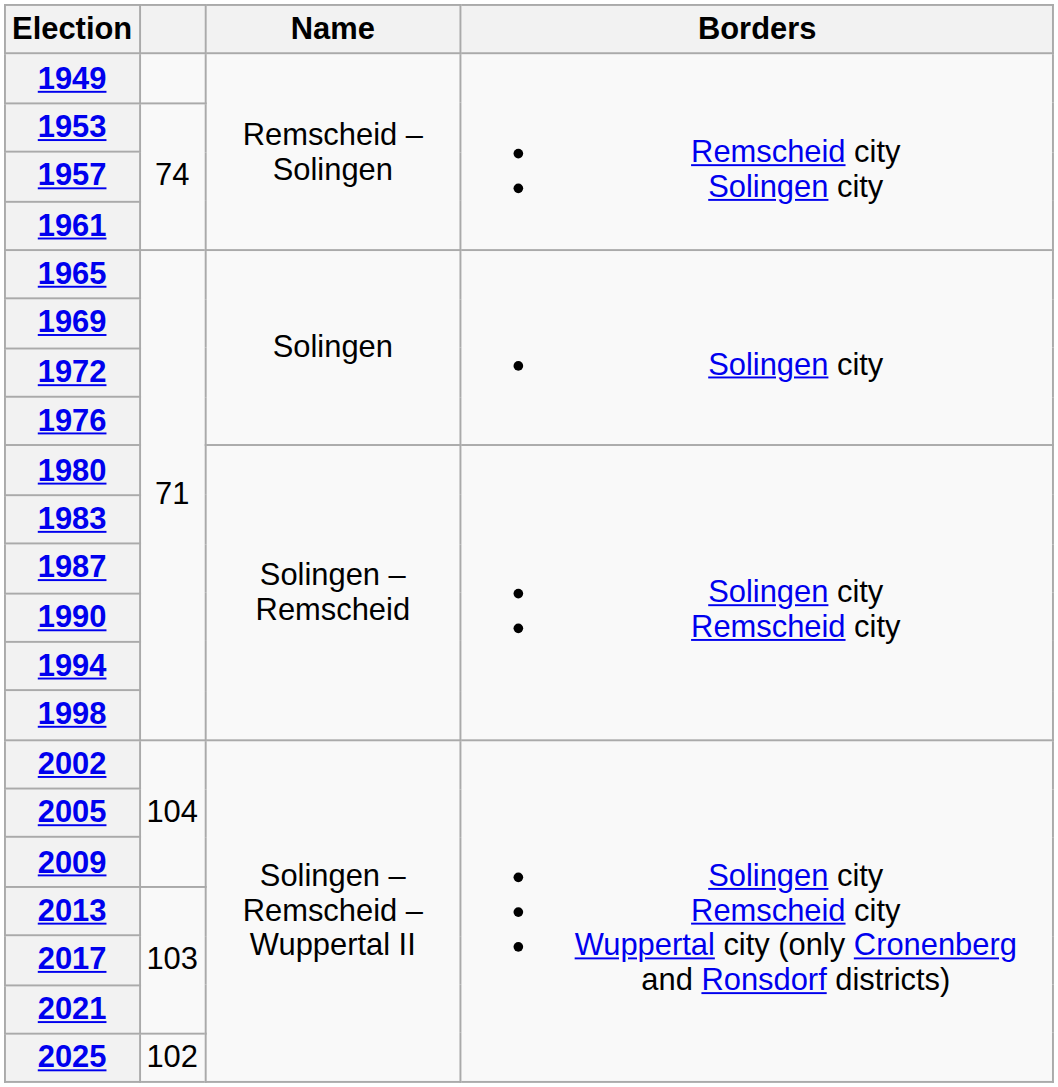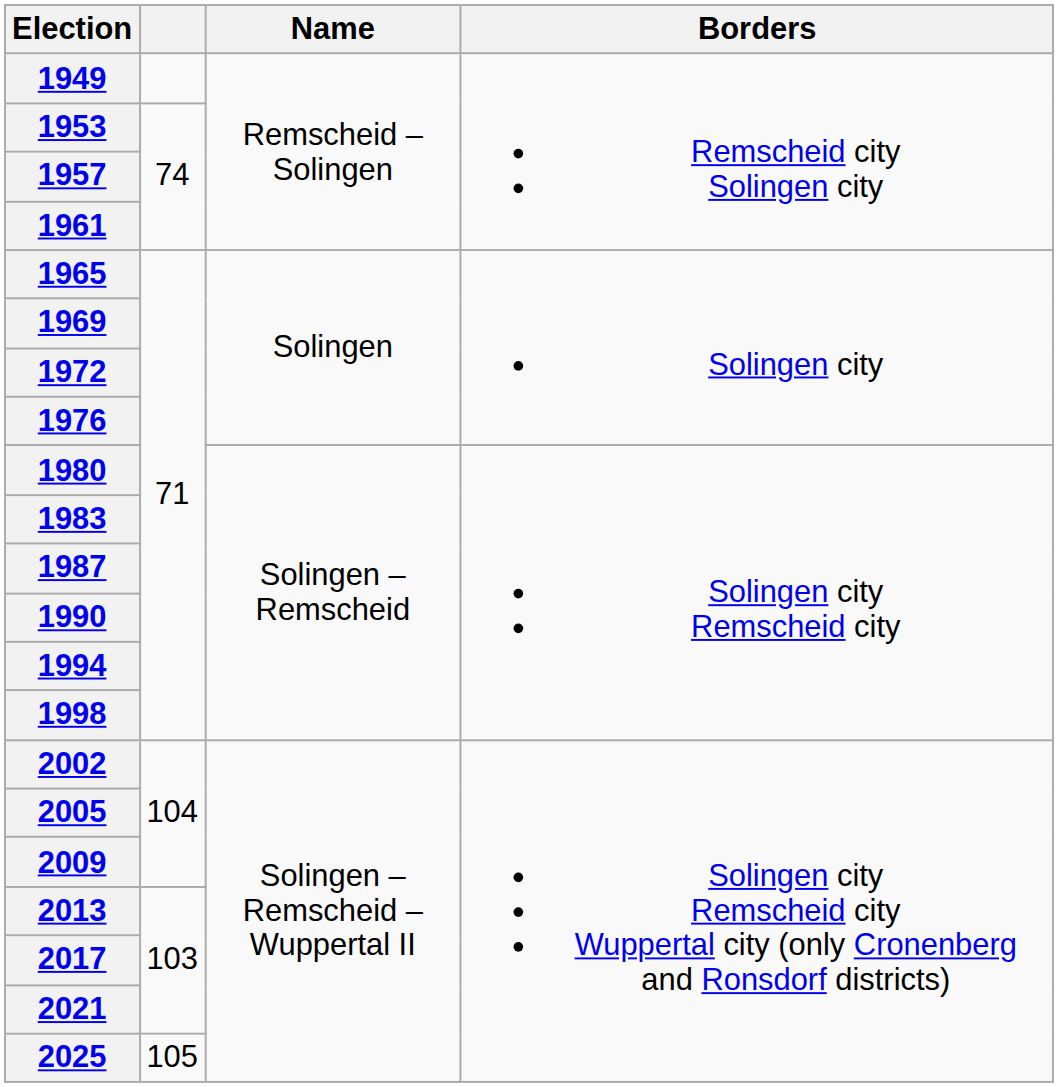2025 | column 2: 102 -> 105
